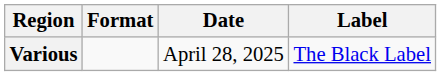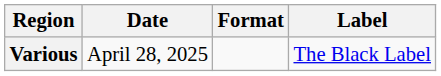columns swapped: Date <-> Format
